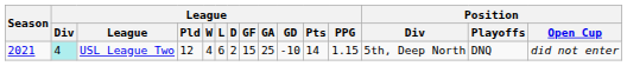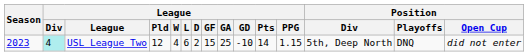USL League Two | Season: 2021 -> 2023
